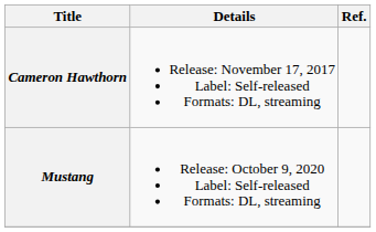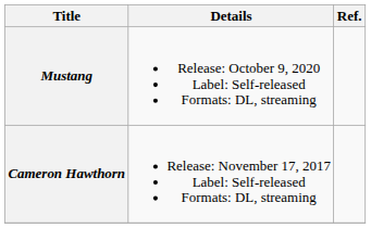rows swapped: Cameron Hawthorn <-> Mustang
